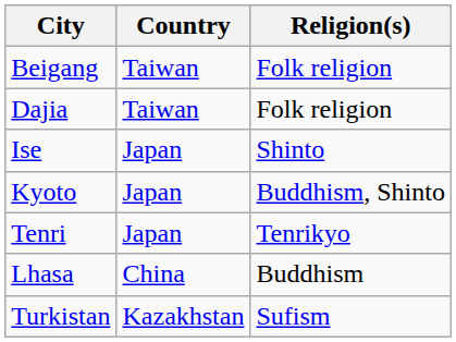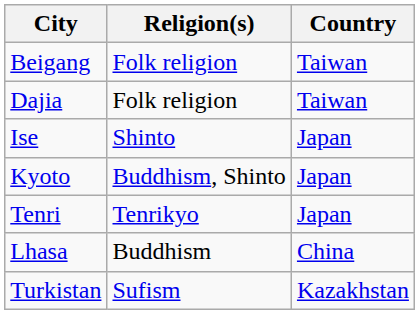columns swapped: Country <-> Religion(s)
